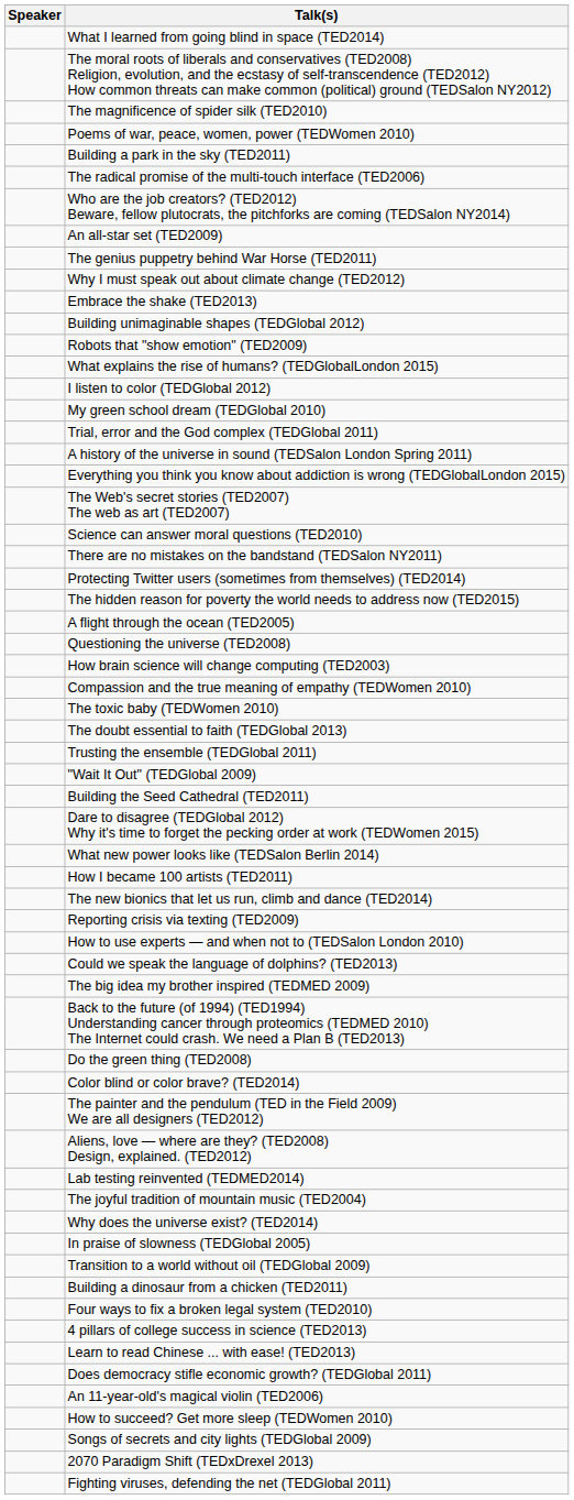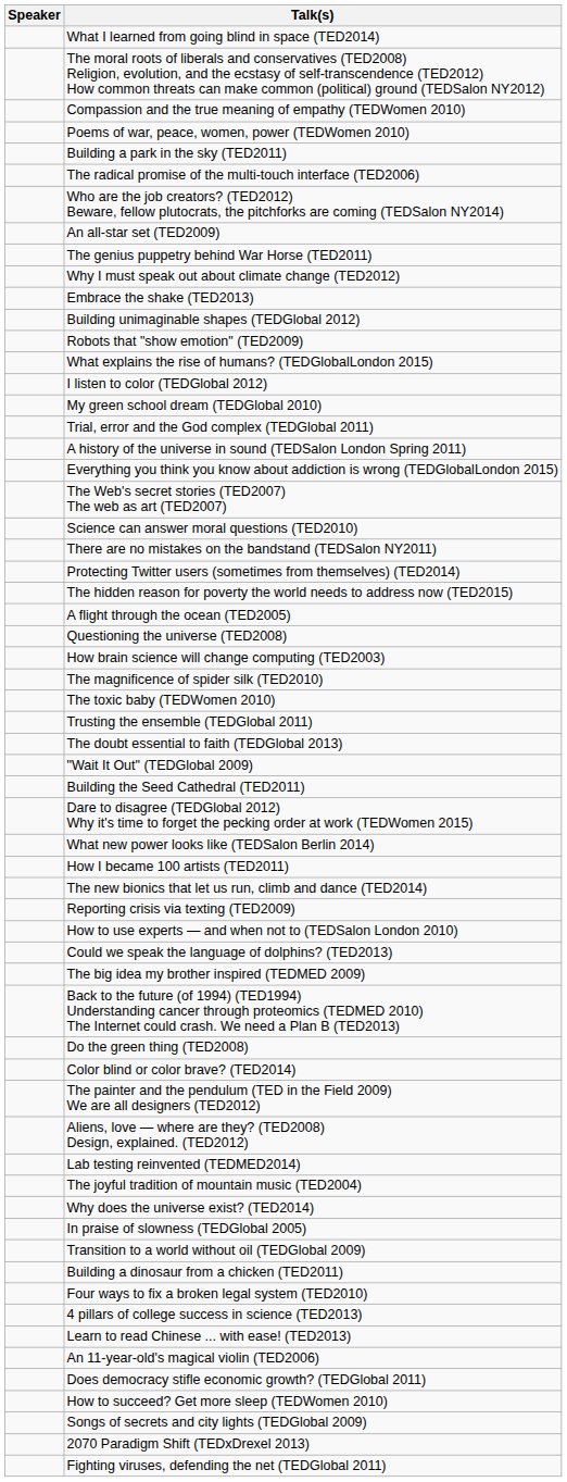rows swapped: Compassion and the true meaning of empathy (TEDWomen 2010) <-> The magnificence of spider silk (TED2010)
rows swapped: The doubt essential to faith (TEDGlobal 2013) <-> Trusting the ensemble (TEDGlobal 2011)
rows swapped: An 11-year-old's magical violin (TED2006) <-> Does democracy stifle economic growth? (TEDGlobal 2011)
